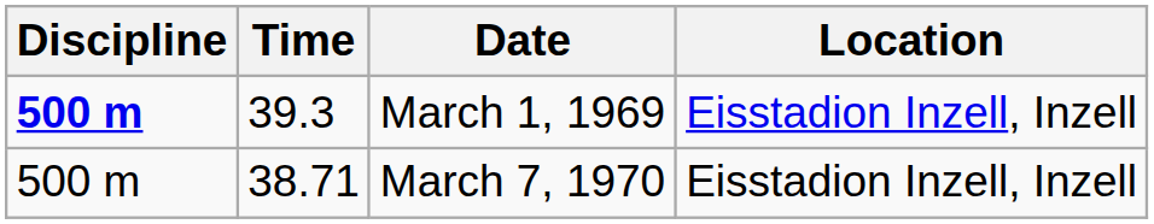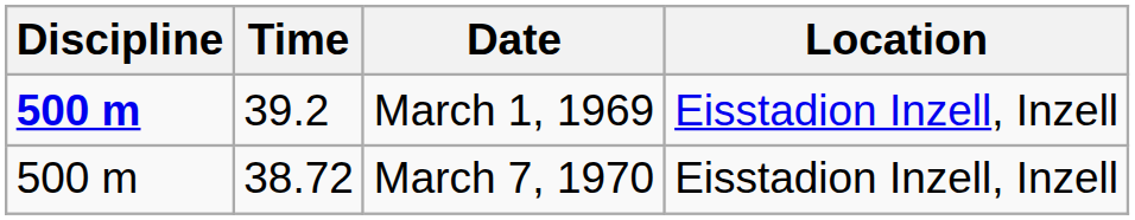March 1, 1969 | Time: 39.3 -> 39.2
March 7, 1970 | Time: 38.71 -> 38.72
